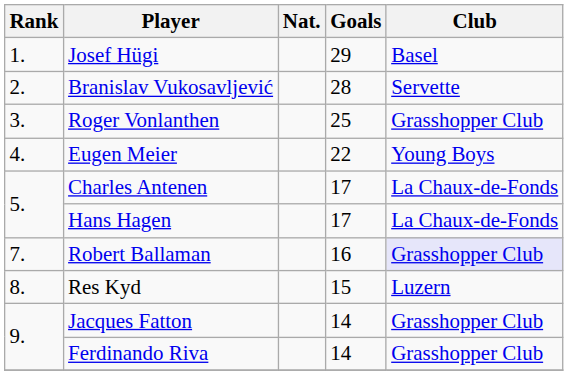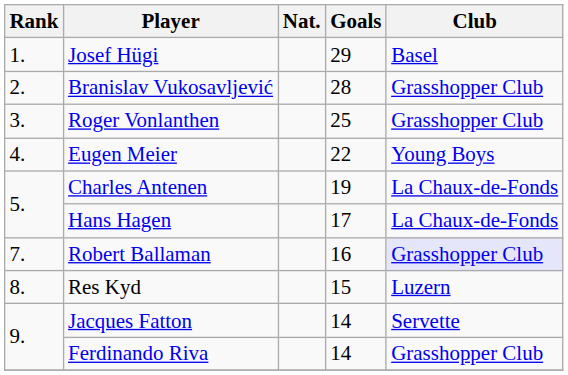Branislav Vukosavljević | Club: Servette -> Grasshopper Club
Charles Antenen | Goals: 17 -> 19
Jacques Fatton | Club: Grasshopper Club -> Servette
